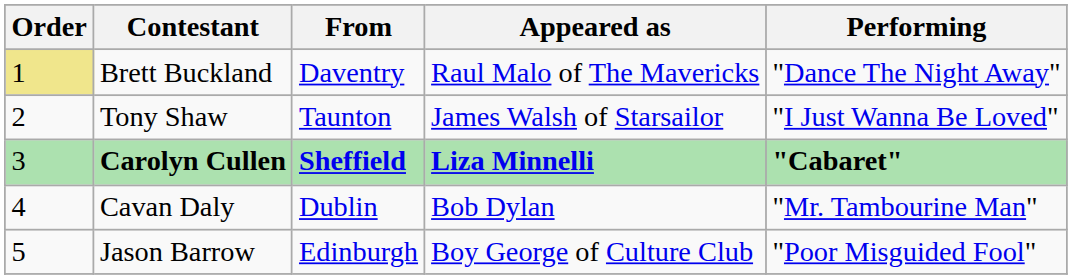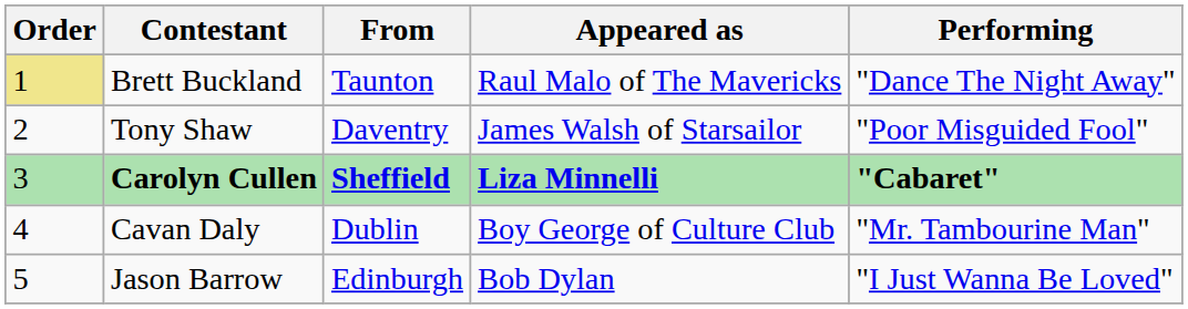Brett Buckland | From: Daventry -> Taunton
Tony Shaw | From: Taunton -> Daventry
Tony Shaw | Performing: "I Just Wanna Be Loved" -> "Poor Misguided Fool"
Cavan Daly | Appeared as: Bob Dylan -> Boy George of Culture Club
Jason Barrow | Appeared as: Boy George of Culture Club -> Bob Dylan
Jason Barrow | Performing: "Poor Misguided Fool" -> "I Just Wanna Be Loved"
